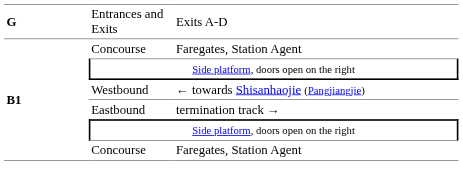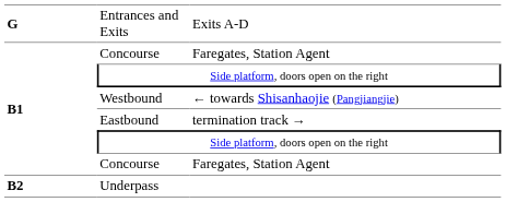+ row: B2 | Underpass
